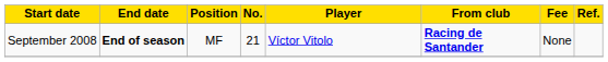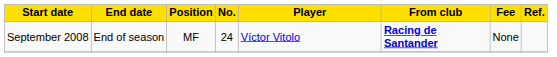September 2008 | End date: bold -> normal
September 2008 | No.: 21 -> 24
